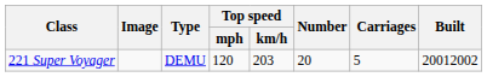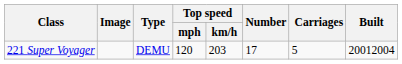221 Super Voyager | Number: 20 -> 17
221 Super Voyager | Built: 20012002 -> 20012004
